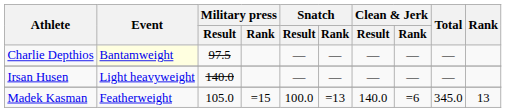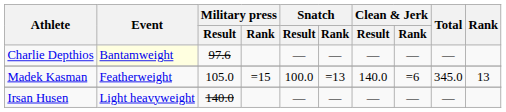Charlie Depthios | Military press / Result: 97.5 -> 97.6
rows swapped: Madek Kasman <-> Irsan Husen
